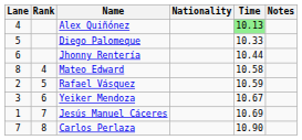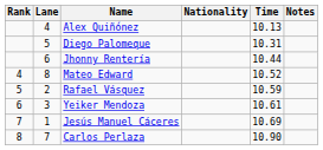columns swapped: Rank <-> Lane
Alex Quiñónez | Time: lightgreen background -> no background
Diego Palomeque | Time: 10.33 -> 10.31
Mateo Edward | Time: 10.58 -> 10.52
Yeiker Mendoza | Time: 10.67 -> 10.61
